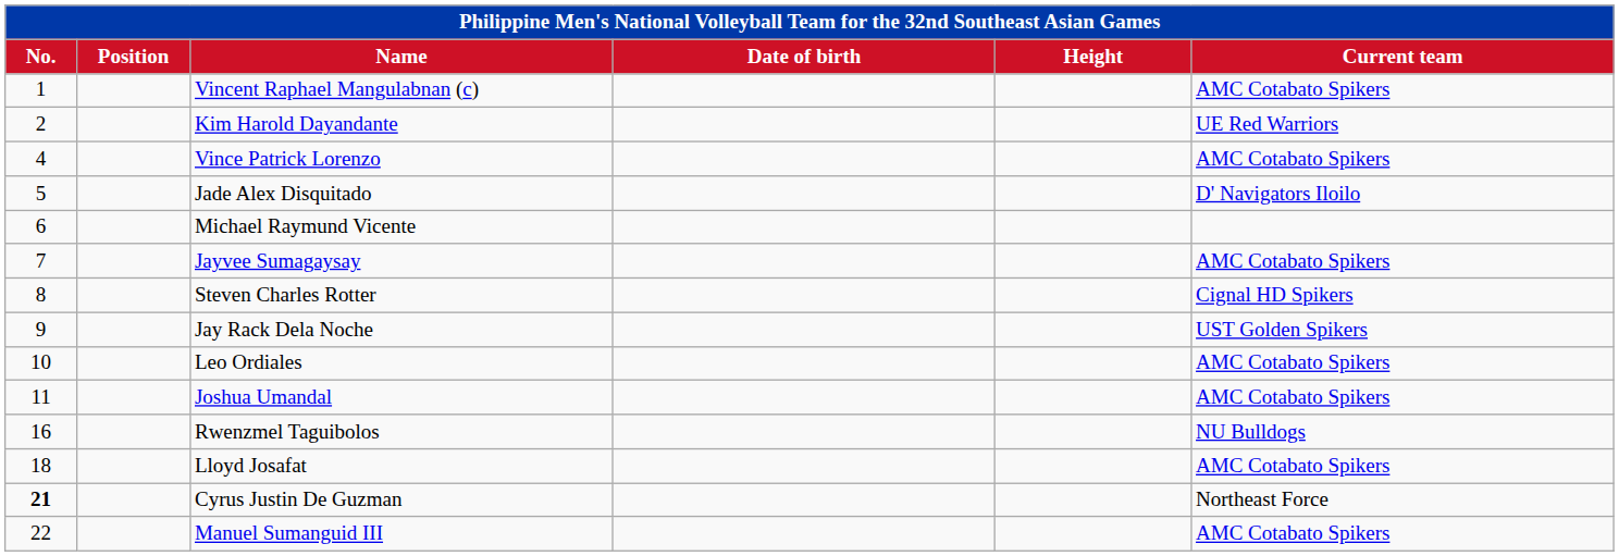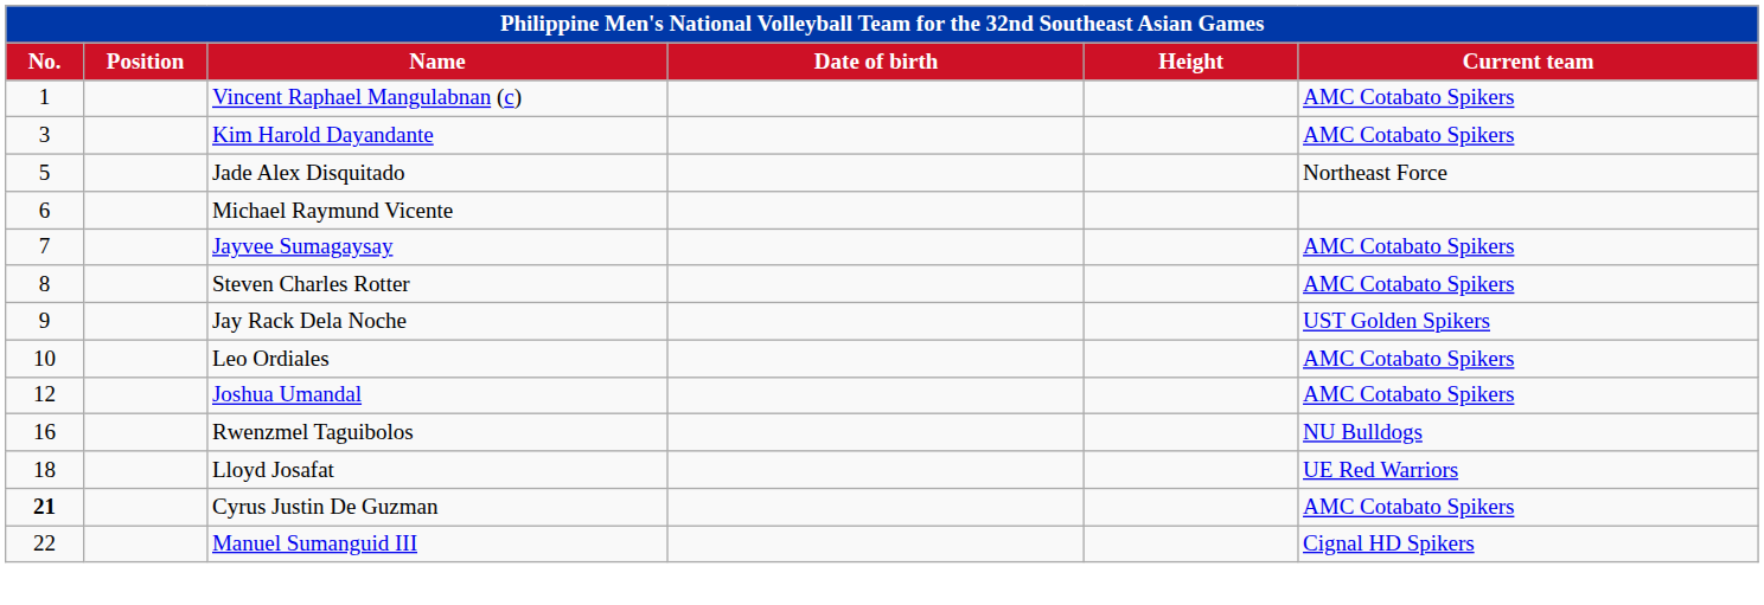Kim Harold Dayandante | No.: 2 -> 3
Kim Harold Dayandante | Current team: UE Red Warriors -> AMC Cotabato Spikers
- row: 4 | Vince Patrick Lorenzo | AMC Cotabato Spikers
Jade Alex Disquitado | Current team: D' Navigators Iloilo -> Northeast Force
Steven Charles Rotter | Current team: Cignal HD Spikers -> AMC Cotabato Spikers
Joshua Umandal | No.: 11 -> 12
Lloyd Josafat | Current team: AMC Cotabato Spikers -> UE Red Warriors
Cyrus Justin De Guzman | Current team: Northeast Force -> AMC Cotabato Spikers
Manuel Sumanguid III | Current team: AMC Cotabato Spikers -> Cignal HD Spikers
